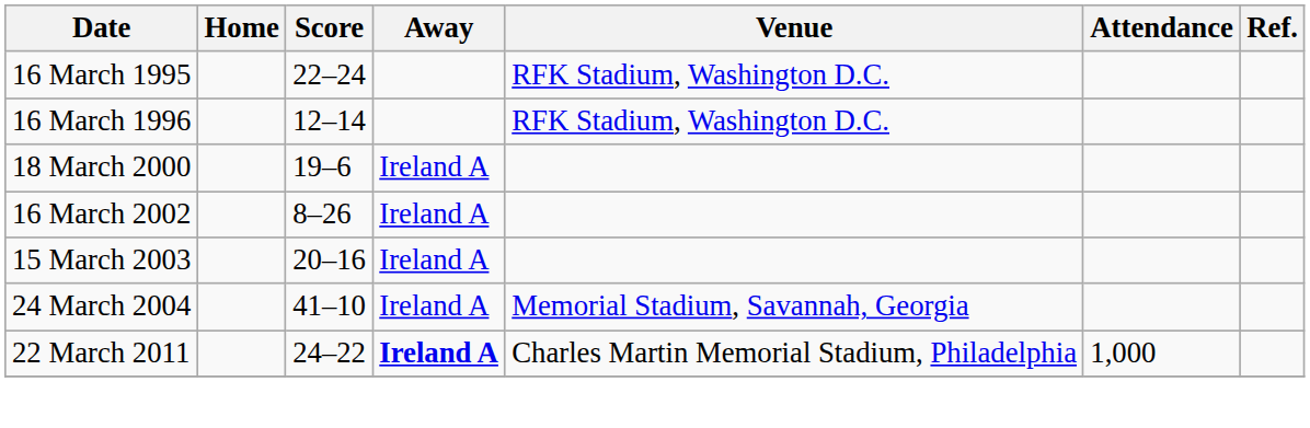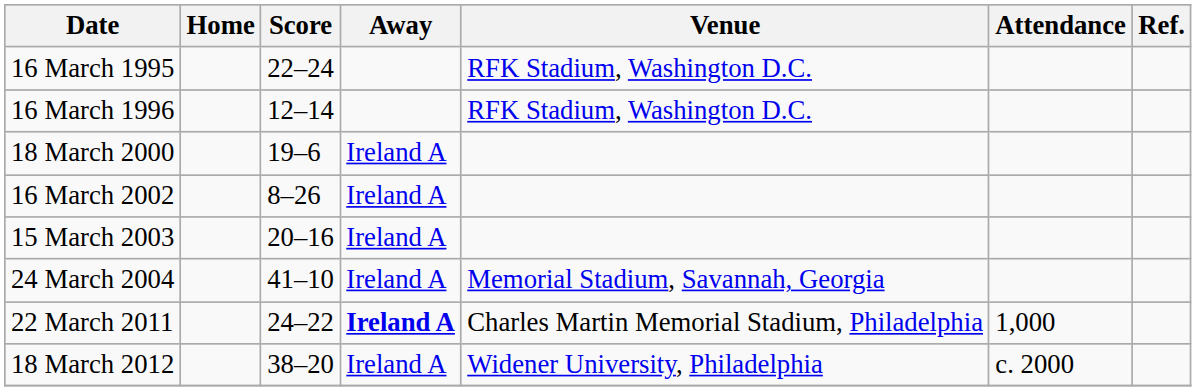+ row: 18 March 2012 | 38–20 | Ireland A | Widener University, Philadelphia | c. 2000
